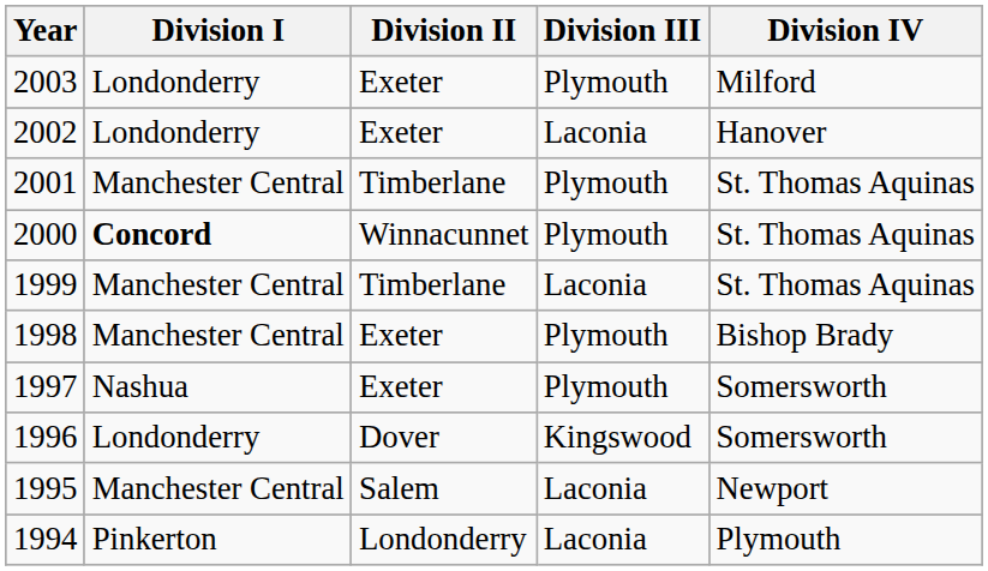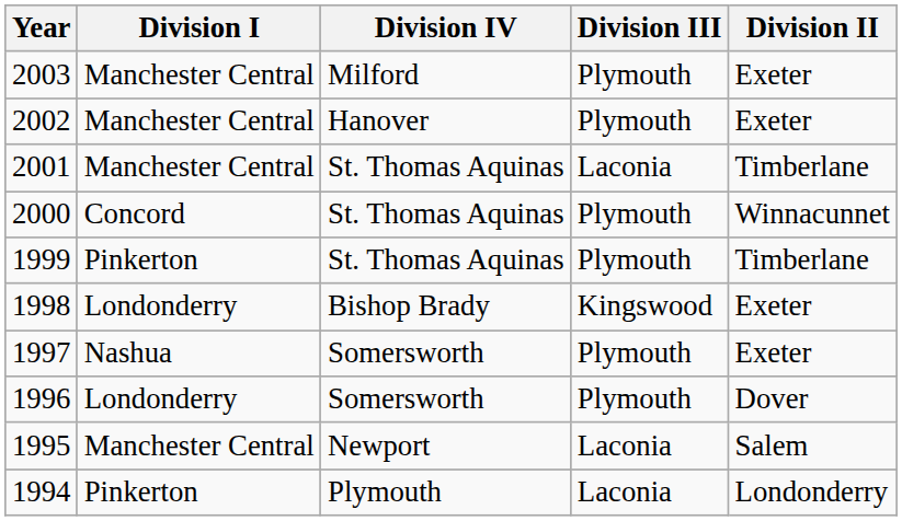columns swapped: Division II <-> Division IV
2003 | Division I: Londonderry -> Manchester Central
2002 | Division I: Londonderry -> Manchester Central
2002 | Division III: Laconia -> Plymouth
2001 | Division III: Plymouth -> Laconia
2000 | Division I: bold -> normal
1999 | Division I: Manchester Central -> Pinkerton
1999 | Division III: Laconia -> Plymouth
1998 | Division I: Manchester Central -> Londonderry
1998 | Division III: Plymouth -> Kingswood
1996 | Division III: Kingswood -> Plymouth
